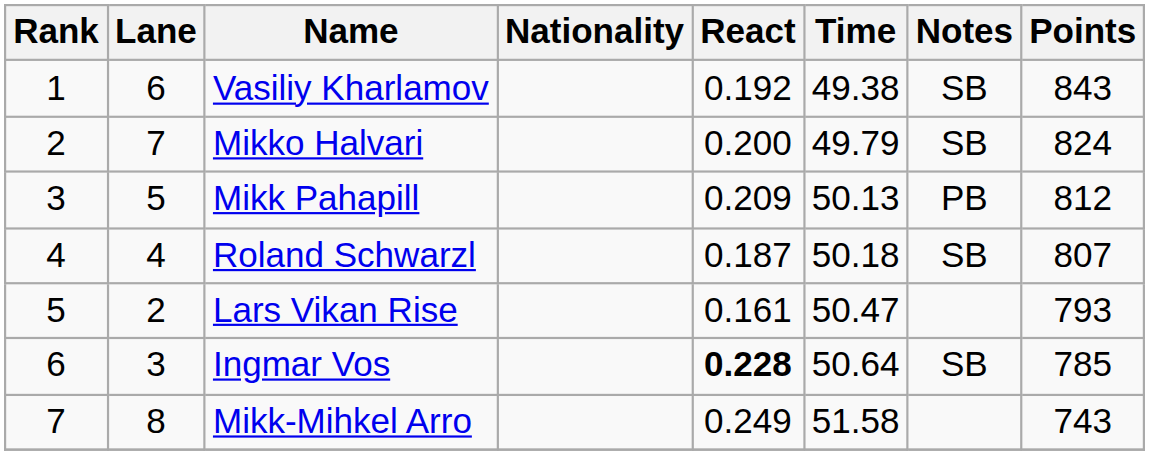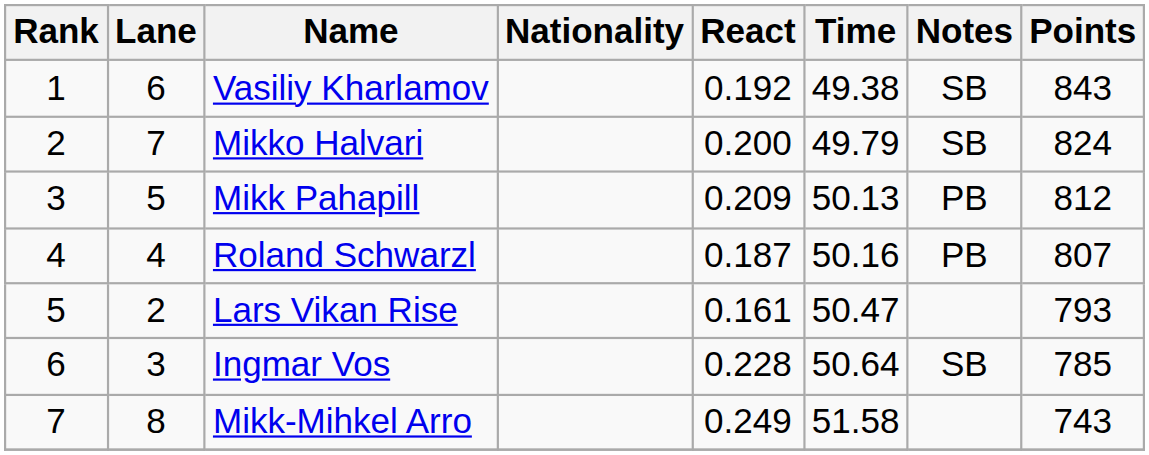Roland Schwarzl | Time: 50.18 -> 50.16
Roland Schwarzl | Notes: SB -> PB
Ingmar Vos | React: bold -> normal
